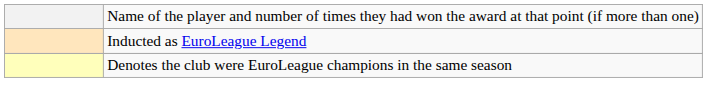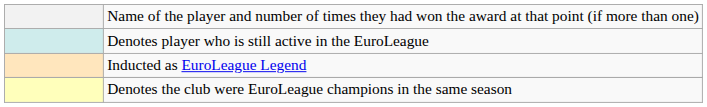+ row: Denotes player who is still active in the EuroLeague
